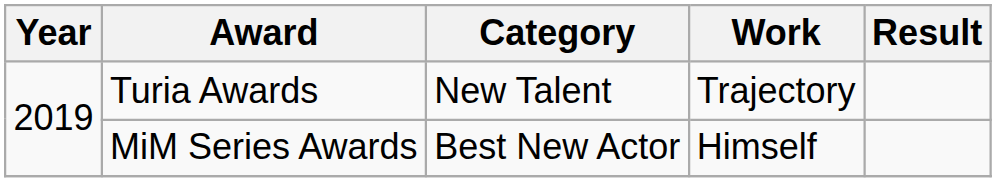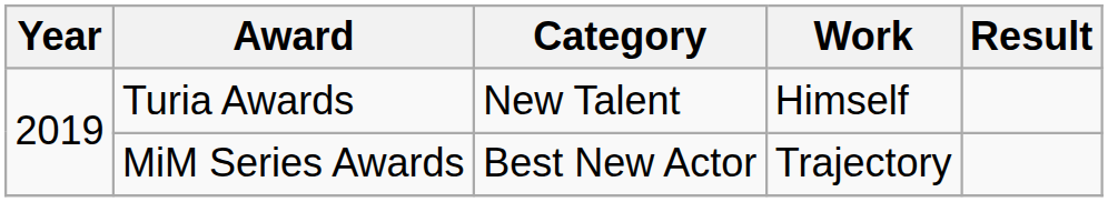Turia Awards | Work: Trajectory -> Himself
MiM Series Awards | Work: Himself -> Trajectory
